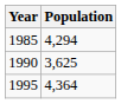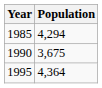1990 | Population: 3,625 -> 3,675
